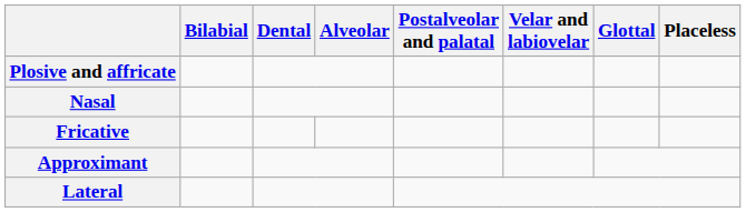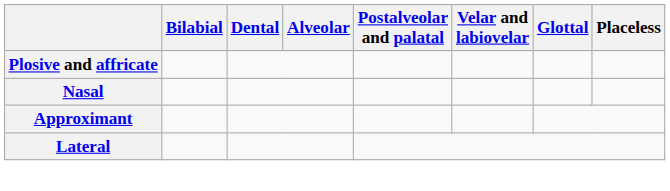- row: Fricative
